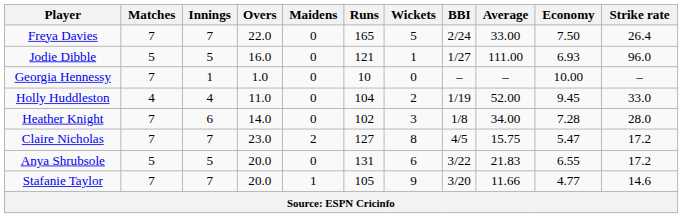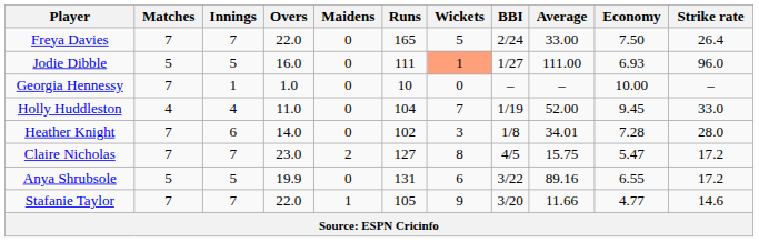Jodie Dibble | Runs: 121 -> 111
Jodie Dibble | Wickets: no background -> lightsalmon background
Holly Huddleston | Wickets: 2 -> 7
Heather Knight | Average: 34.00 -> 34.01
Anya Shrubsole | Overs: 20.0 -> 19.9
Anya Shrubsole | Average: 21.83 -> 89.16
Stafanie Taylor | Overs: 20.0 -> 22.0
